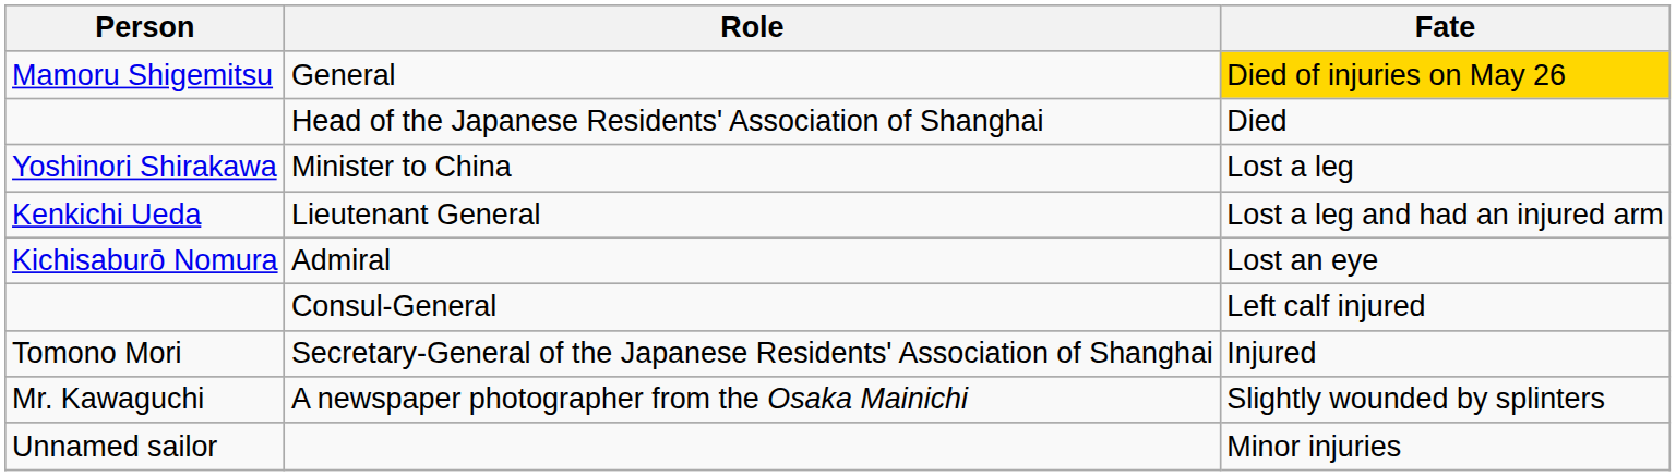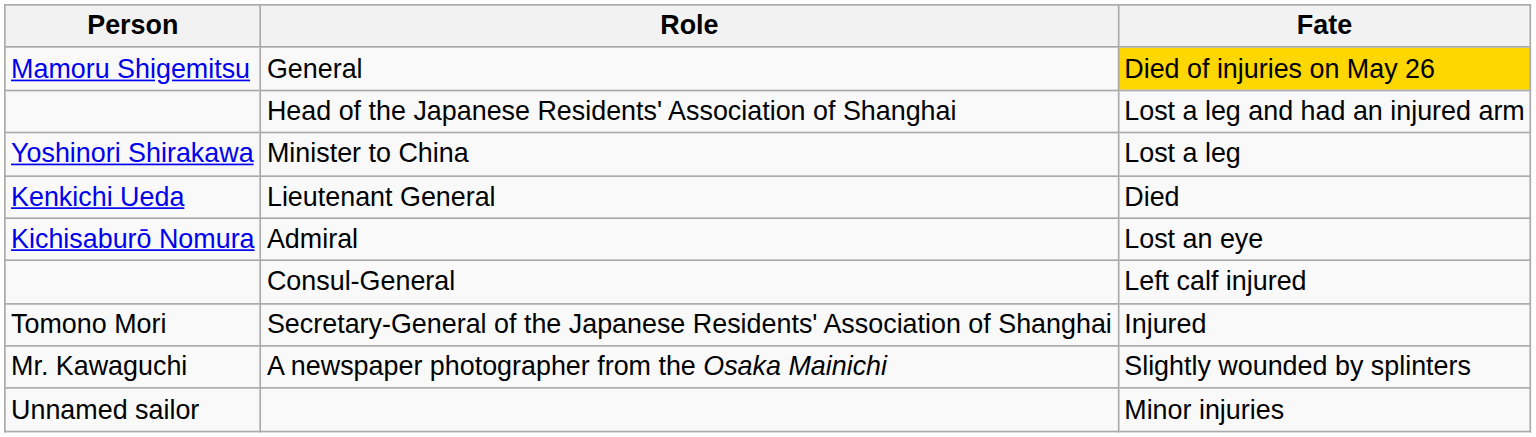Head of the Japanese Residents' Association of Shanghai | Fate: Died -> Lost a leg and had an injured arm
Lieutenant General | Fate: Lost a leg and had an injured arm -> Died
